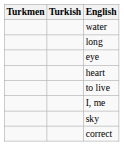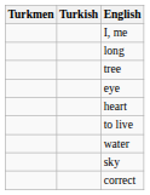rows swapped: I, me <-> water
+ row: tree
